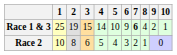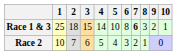Race 1 & 3 | 2: 19 -> 18
Race 1 & 3 | 6: 9 -> 8
Race 1 & 3 | 8: 4 -> 3
Race 2 | 2: 8 -> 7
